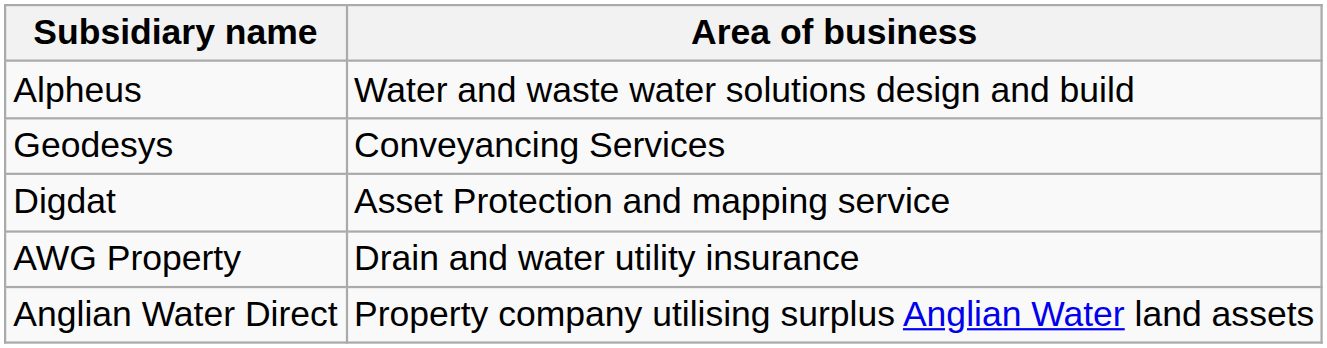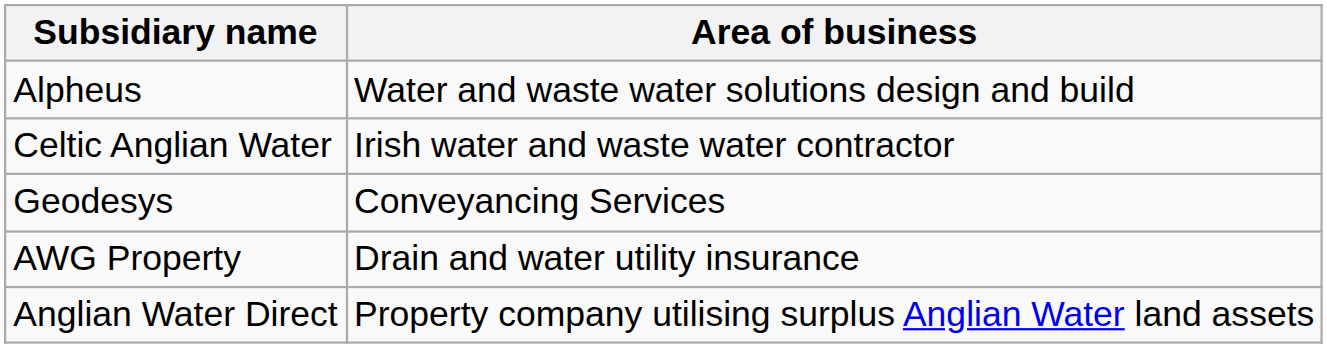+ row: Celtic Anglian Water | Irish water and waste water contractor
- row: Digdat | Asset Protection and mapping service
